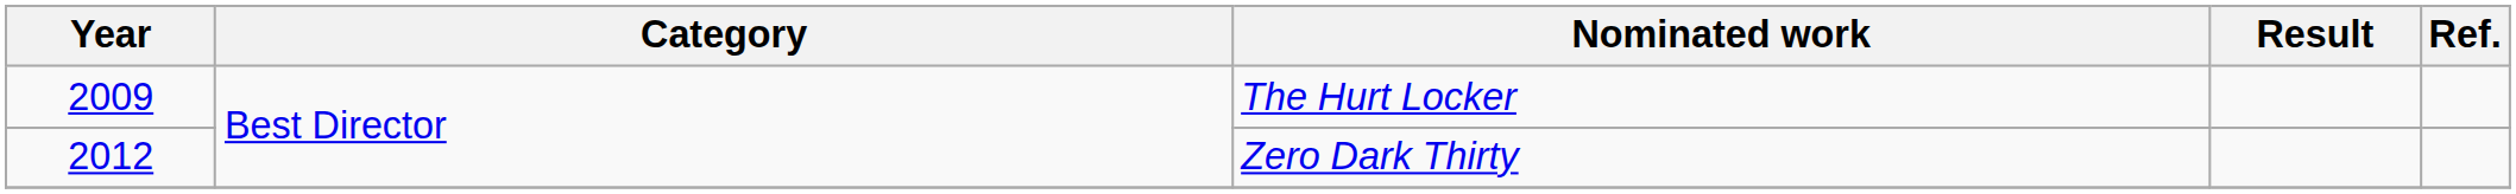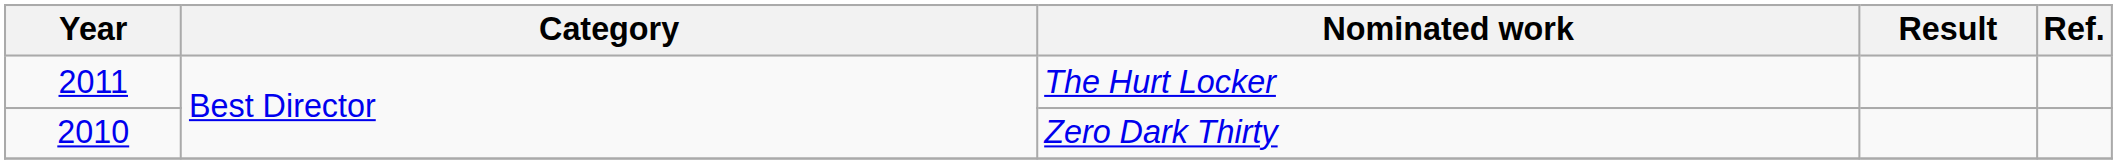The Hurt Locker | Year: 2009 -> 2011
Zero Dark Thirty | Year: 2012 -> 2010
